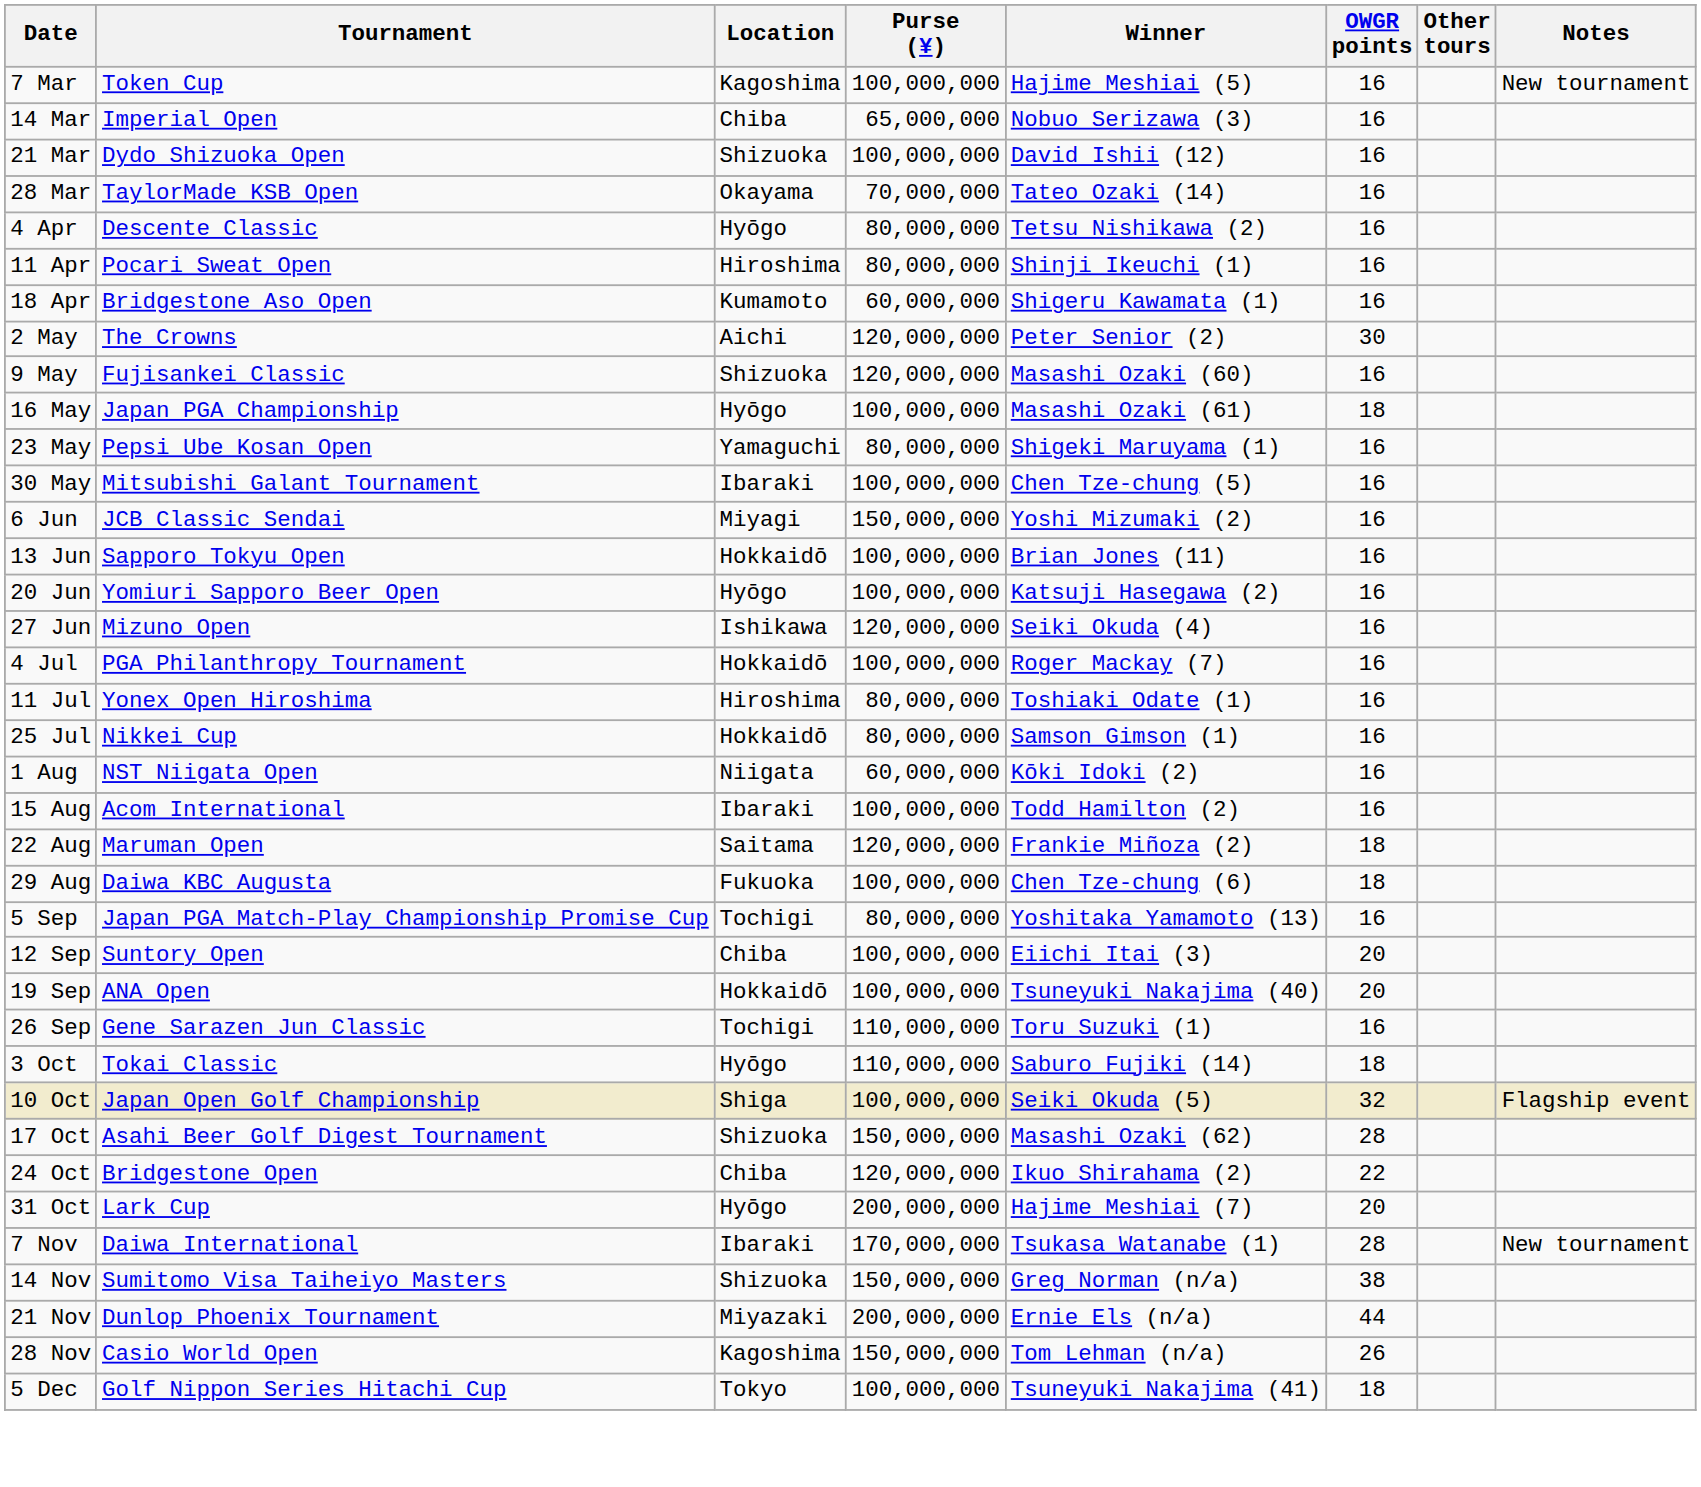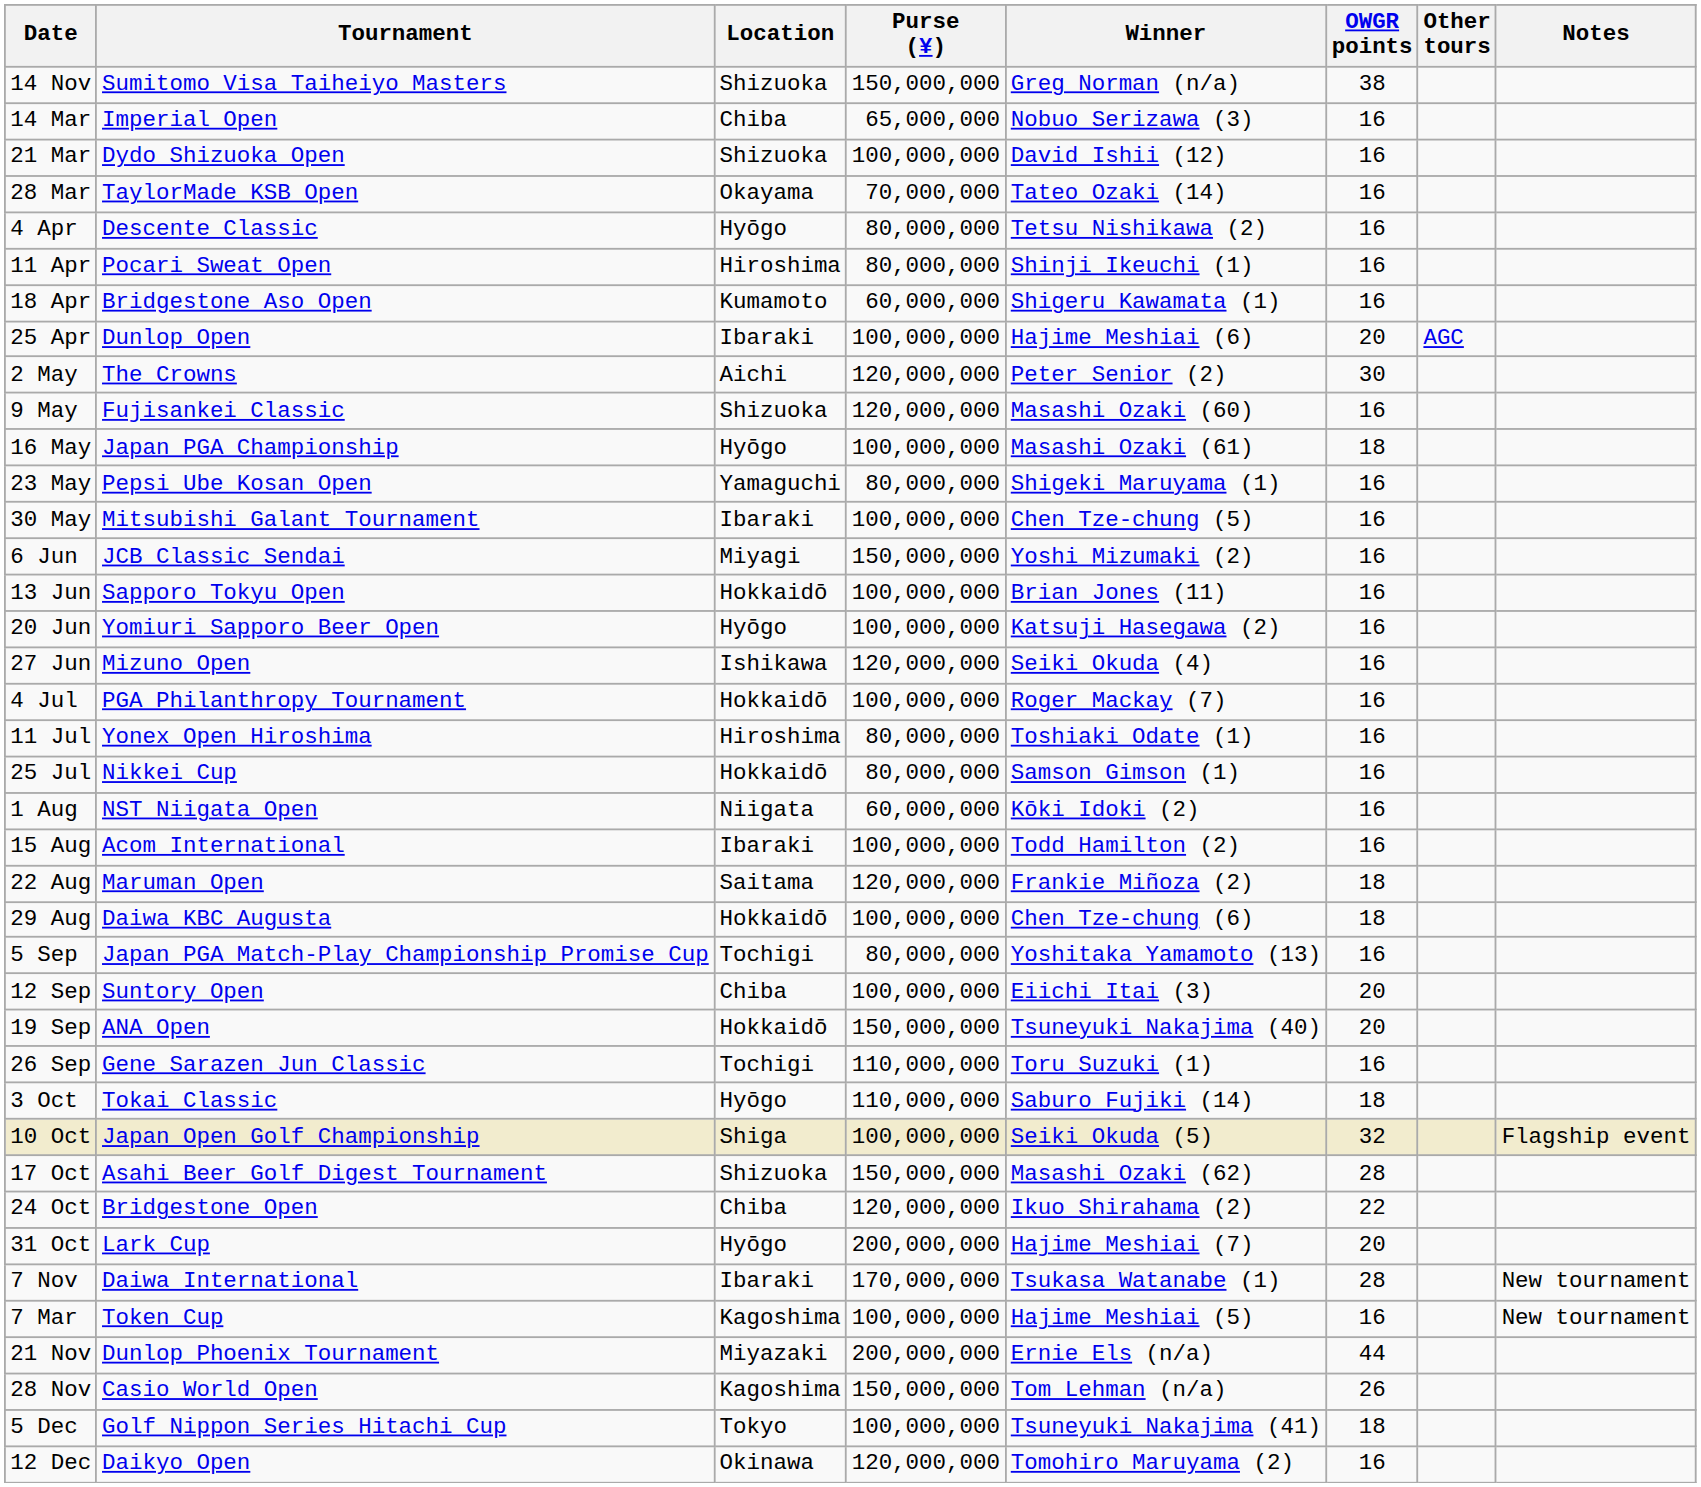rows swapped: 7 Mar <-> 14 Nov
+ row: 25 Apr | Dunlop Open | Ibaraki | 100,000,000 | Hajime Meshiai (6) | 20 | AGC
29 Aug | Location: Fukuoka -> Hokkaidō
19 Sep | Purse (¥): 100,000,000 -> 150,000,000
+ row: 12 Dec | Daikyo Open | Okinawa | 120,000,000 | Tomohiro Maruyama (2) | 16
